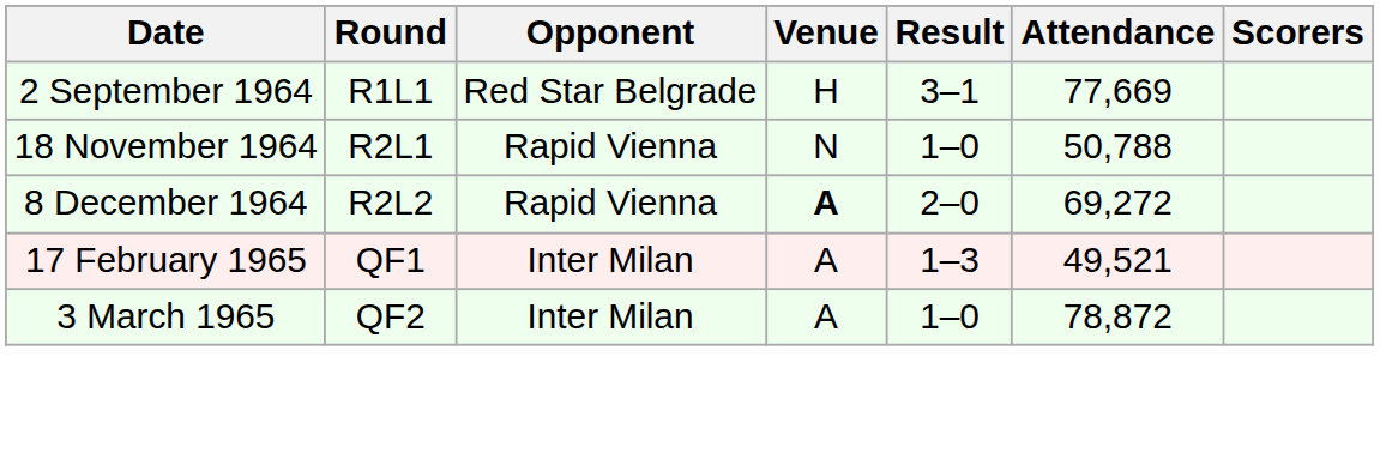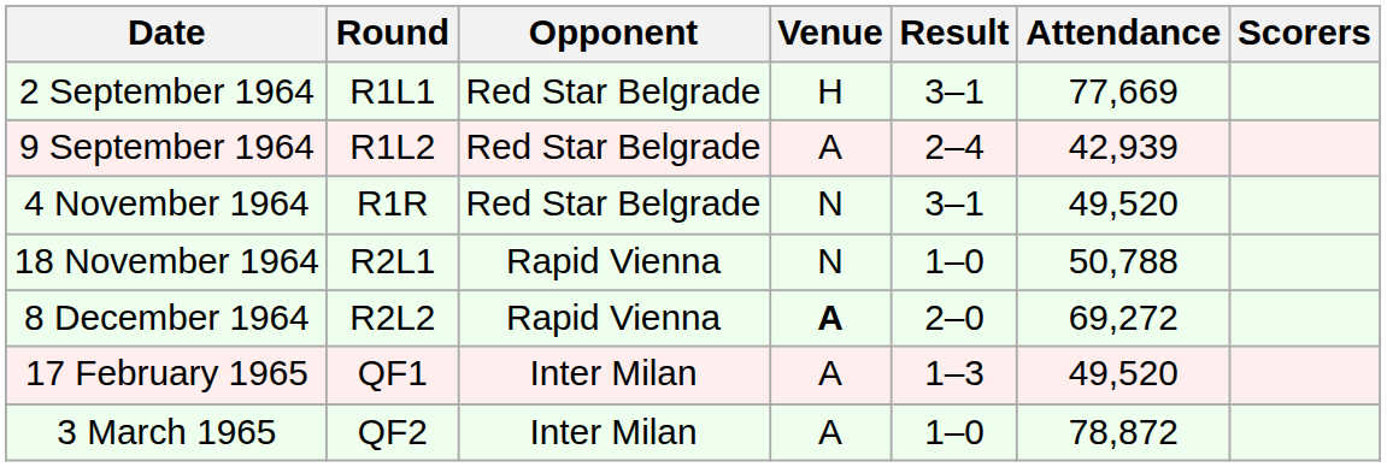+ row: 9 September 1964 | R1L2 | Red Star Belgrade | A | 2–4 | 42,939
+ row: 4 November 1964 | R1R | Red Star Belgrade | N | 3–1 | 49,520
17 February 1965 | Attendance: 49,521 -> 49,520
